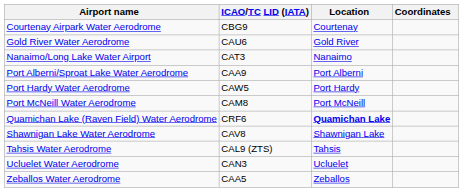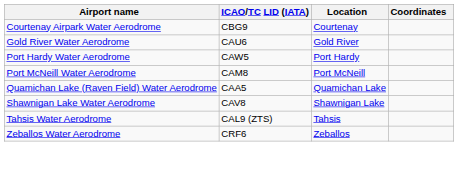- row: Nanaimo/Long Lake Water Airport | CAT3 | Nanaimo
- row: Port Alberni/Sproat Lake Water Aerodrome | CAA9 | Port Alberni
Quamichan Lake (Raven Field) Water Aerodrome | ICAO/TC LID (IATA): CRF6 -> CAA5
Quamichan Lake (Raven Field) Water Aerodrome | Location: bold -> normal
- row: Ucluelet Water Aerodrome | CAN3 | Ucluelet
Zeballos Water Aerodrome | ICAO/TC LID (IATA): CAA5 -> CRF6
